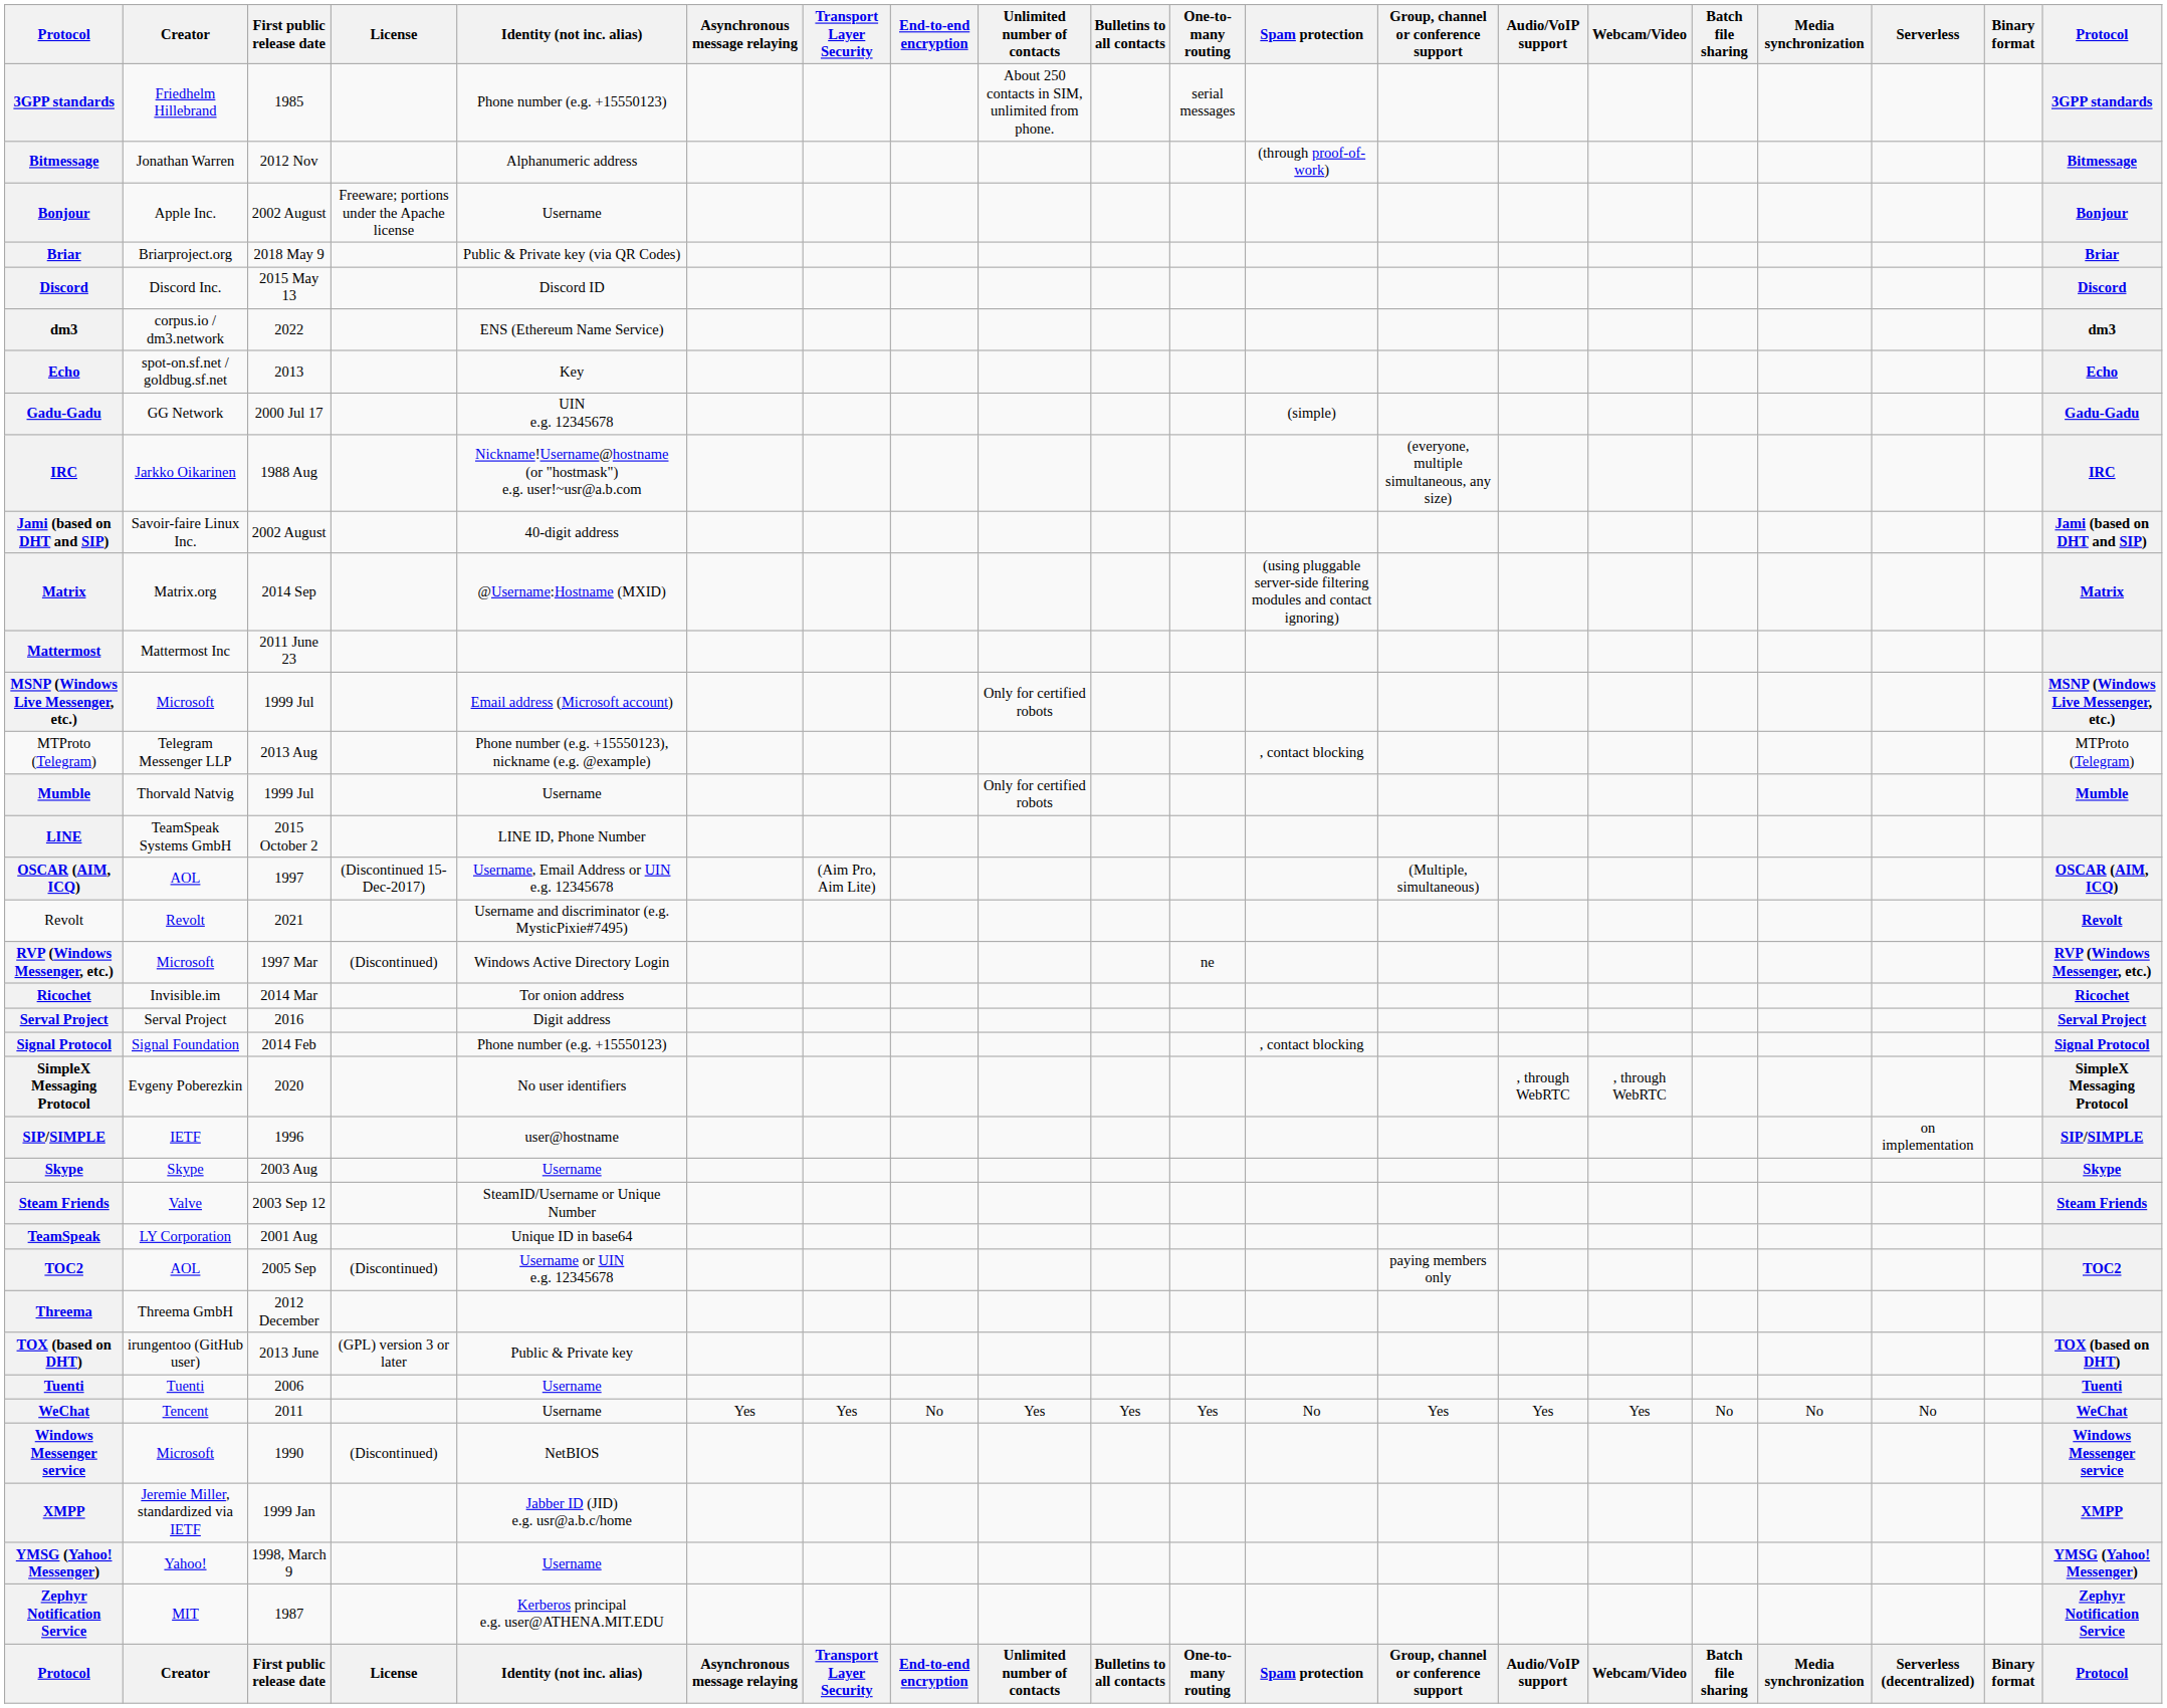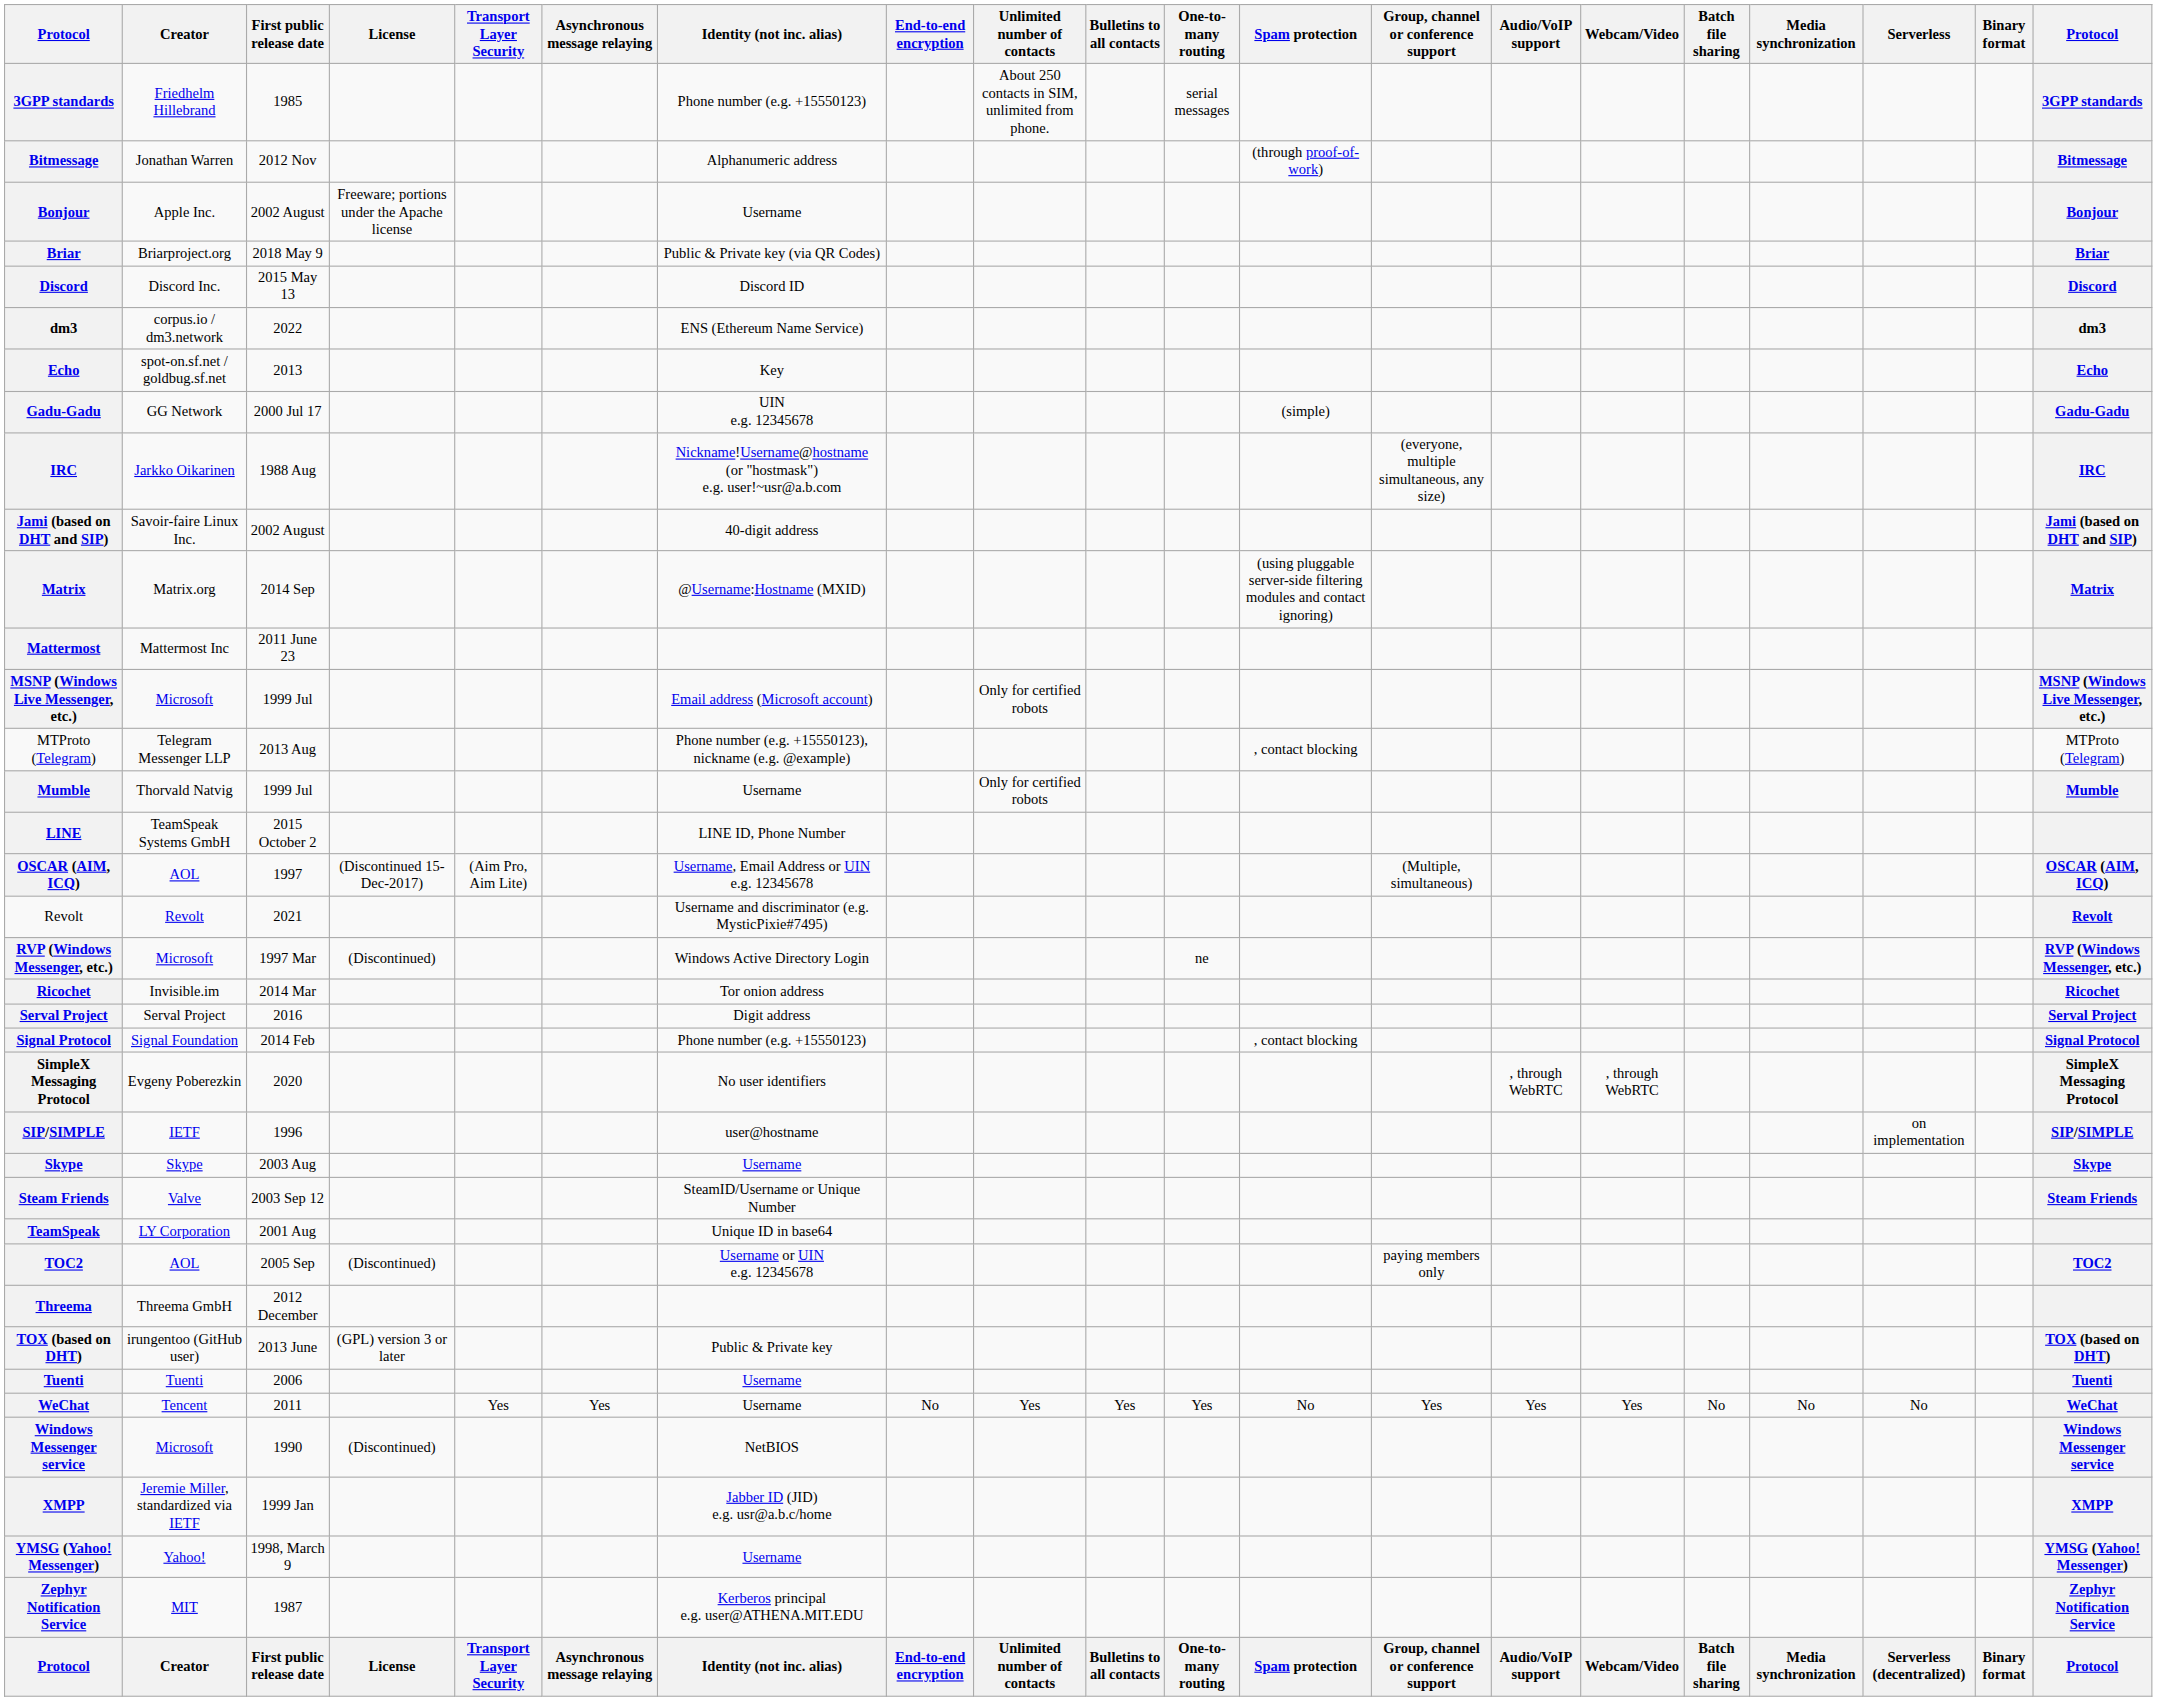columns swapped: Identity (not inc. alias) <-> Transport Layer Security
